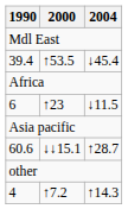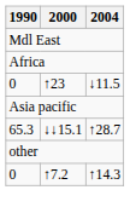- row: 39.4 | ↑53.5 | ↓45.4
↑23 | 1990: 6 -> 0
↓↓15.1 | 1990: 60.6 -> 65.3
↑7.2 | 1990: 4 -> 0
